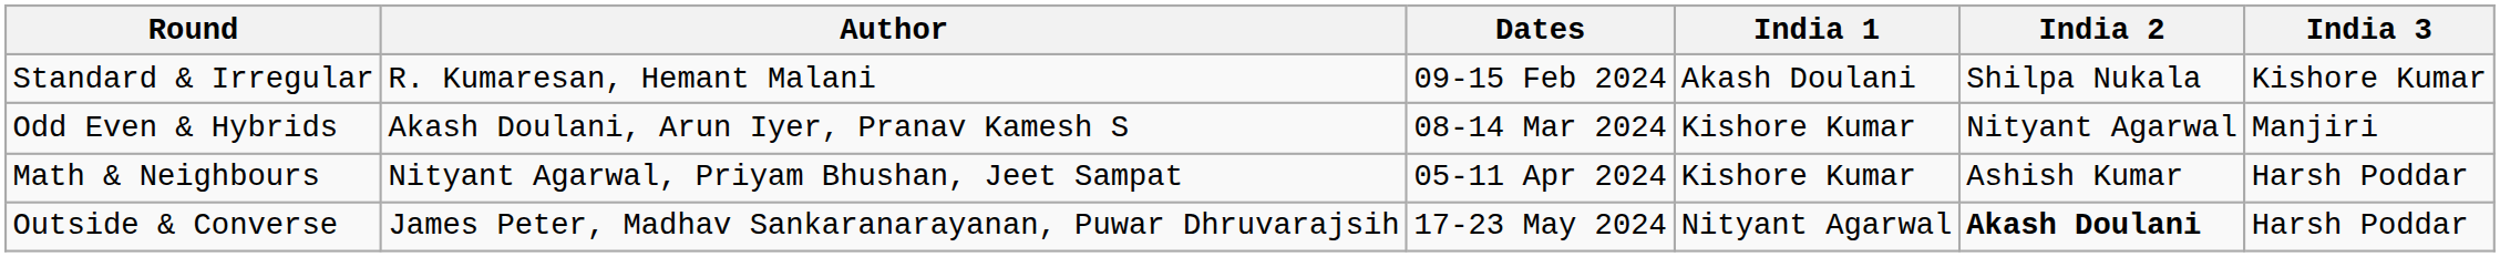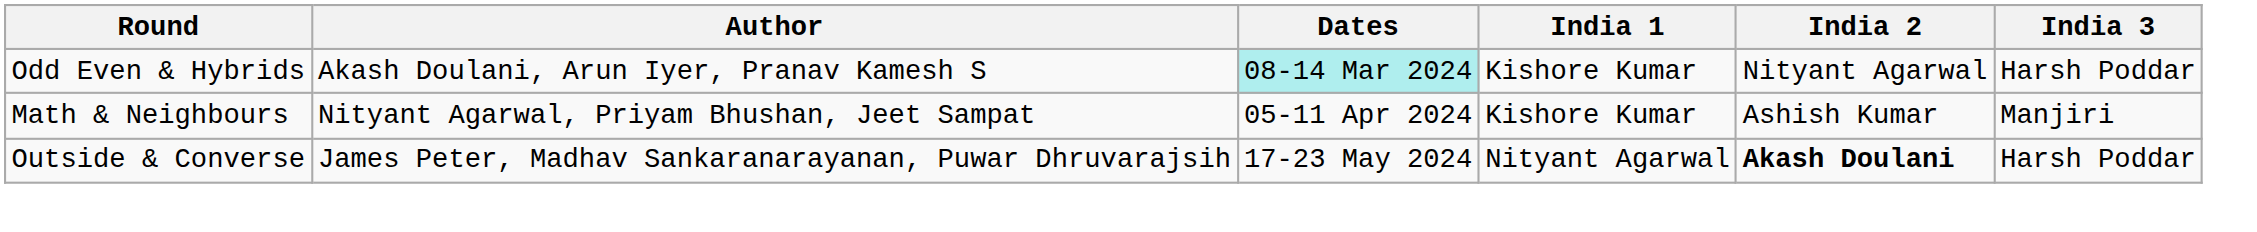- row: Standard & Irregular | R. Kumaresan, Hemant Malani | 09-15 Feb 2024 | Akash Doulani | Shilpa Nukala | Kishore Kumar
Odd Even & Hybrids | Dates: no background -> paleturquoise background
Odd Even & Hybrids | India 3: Manjiri -> Harsh Poddar
Math & Neighbours | India 3: Harsh Poddar -> Manjiri
